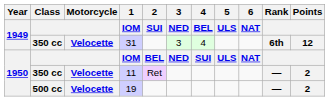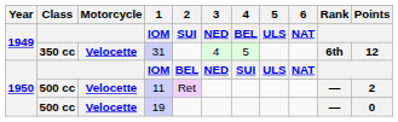31 | 3 / NED: 3 -> 4
31 | 4 / BEL: 4 -> 5
11 | Class: 350 cc -> 500 cc
19 | Points: 2 -> 0
